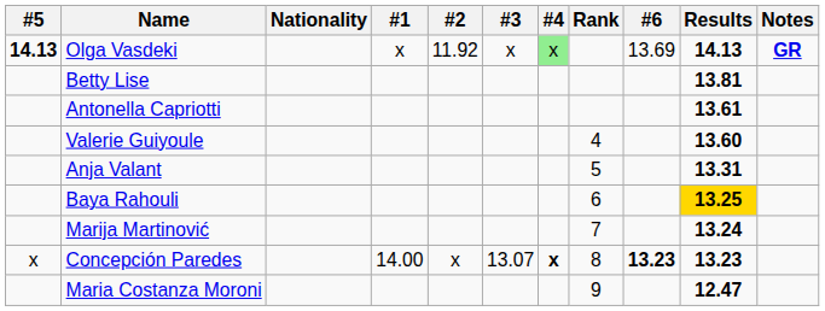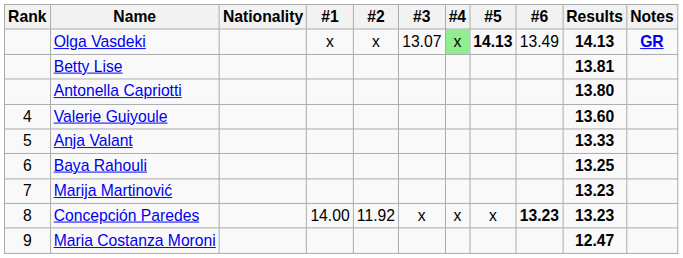columns swapped: Rank <-> #5
Olga Vasdeki | #2: 11.92 -> x
Olga Vasdeki | #3: x -> 13.07
Olga Vasdeki | #6: 13.69 -> 13.49
Antonella Capriotti | Results: 13.61 -> 13.80
Anja Valant | Results: 13.31 -> 13.33
Baya Rahouli | Results: gold background -> no background
Marija Martinović | Results: 13.24 -> 13.23
Concepción Paredes | #2: x -> 11.92
Concepción Paredes | #3: 13.07 -> x
Concepción Paredes | #4: bold -> normal
